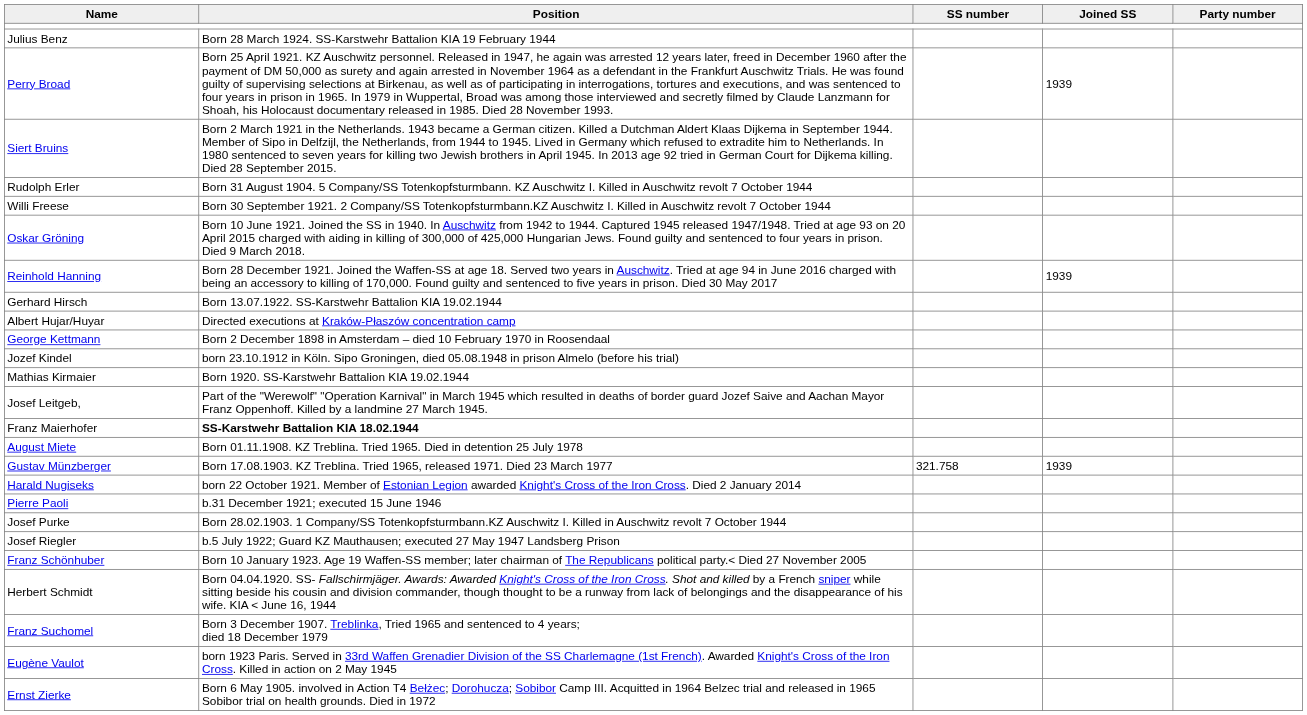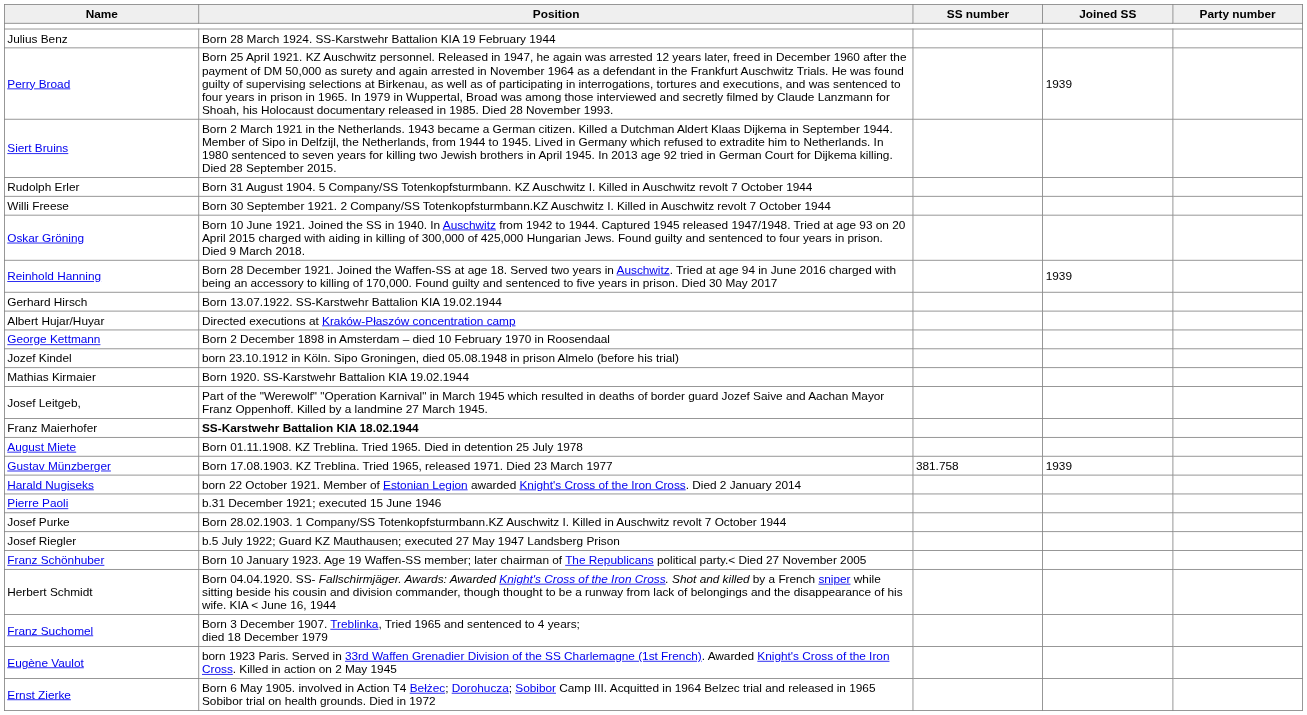Gustav Münzberger | SS number: 321.758 -> 381.758
